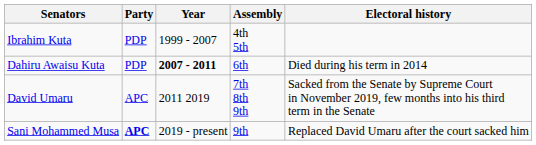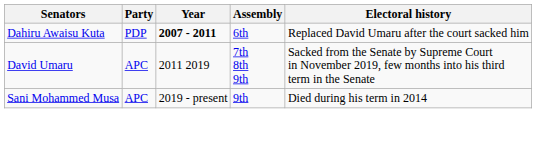- row: Ibrahim Kuta | PDP | 1999 - 2007 | 4th 5th
Dahiru Awaisu Kuta | Electoral history: Died during his term in 2014 -> Replaced David Umaru after the court sacked him
Sani Mohammed Musa | Party: bold -> normal
Sani Mohammed Musa | Electoral history: Replaced David Umaru after the court sacked him -> Died during his term in 2014
